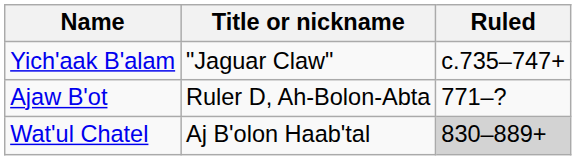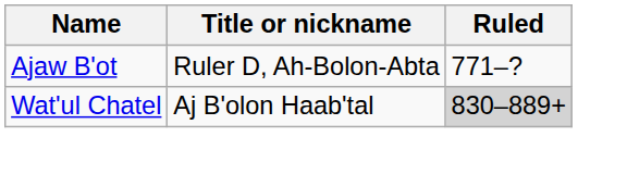- row: Yich'aak B'alam | "Jaguar Claw" | c.735–747+
